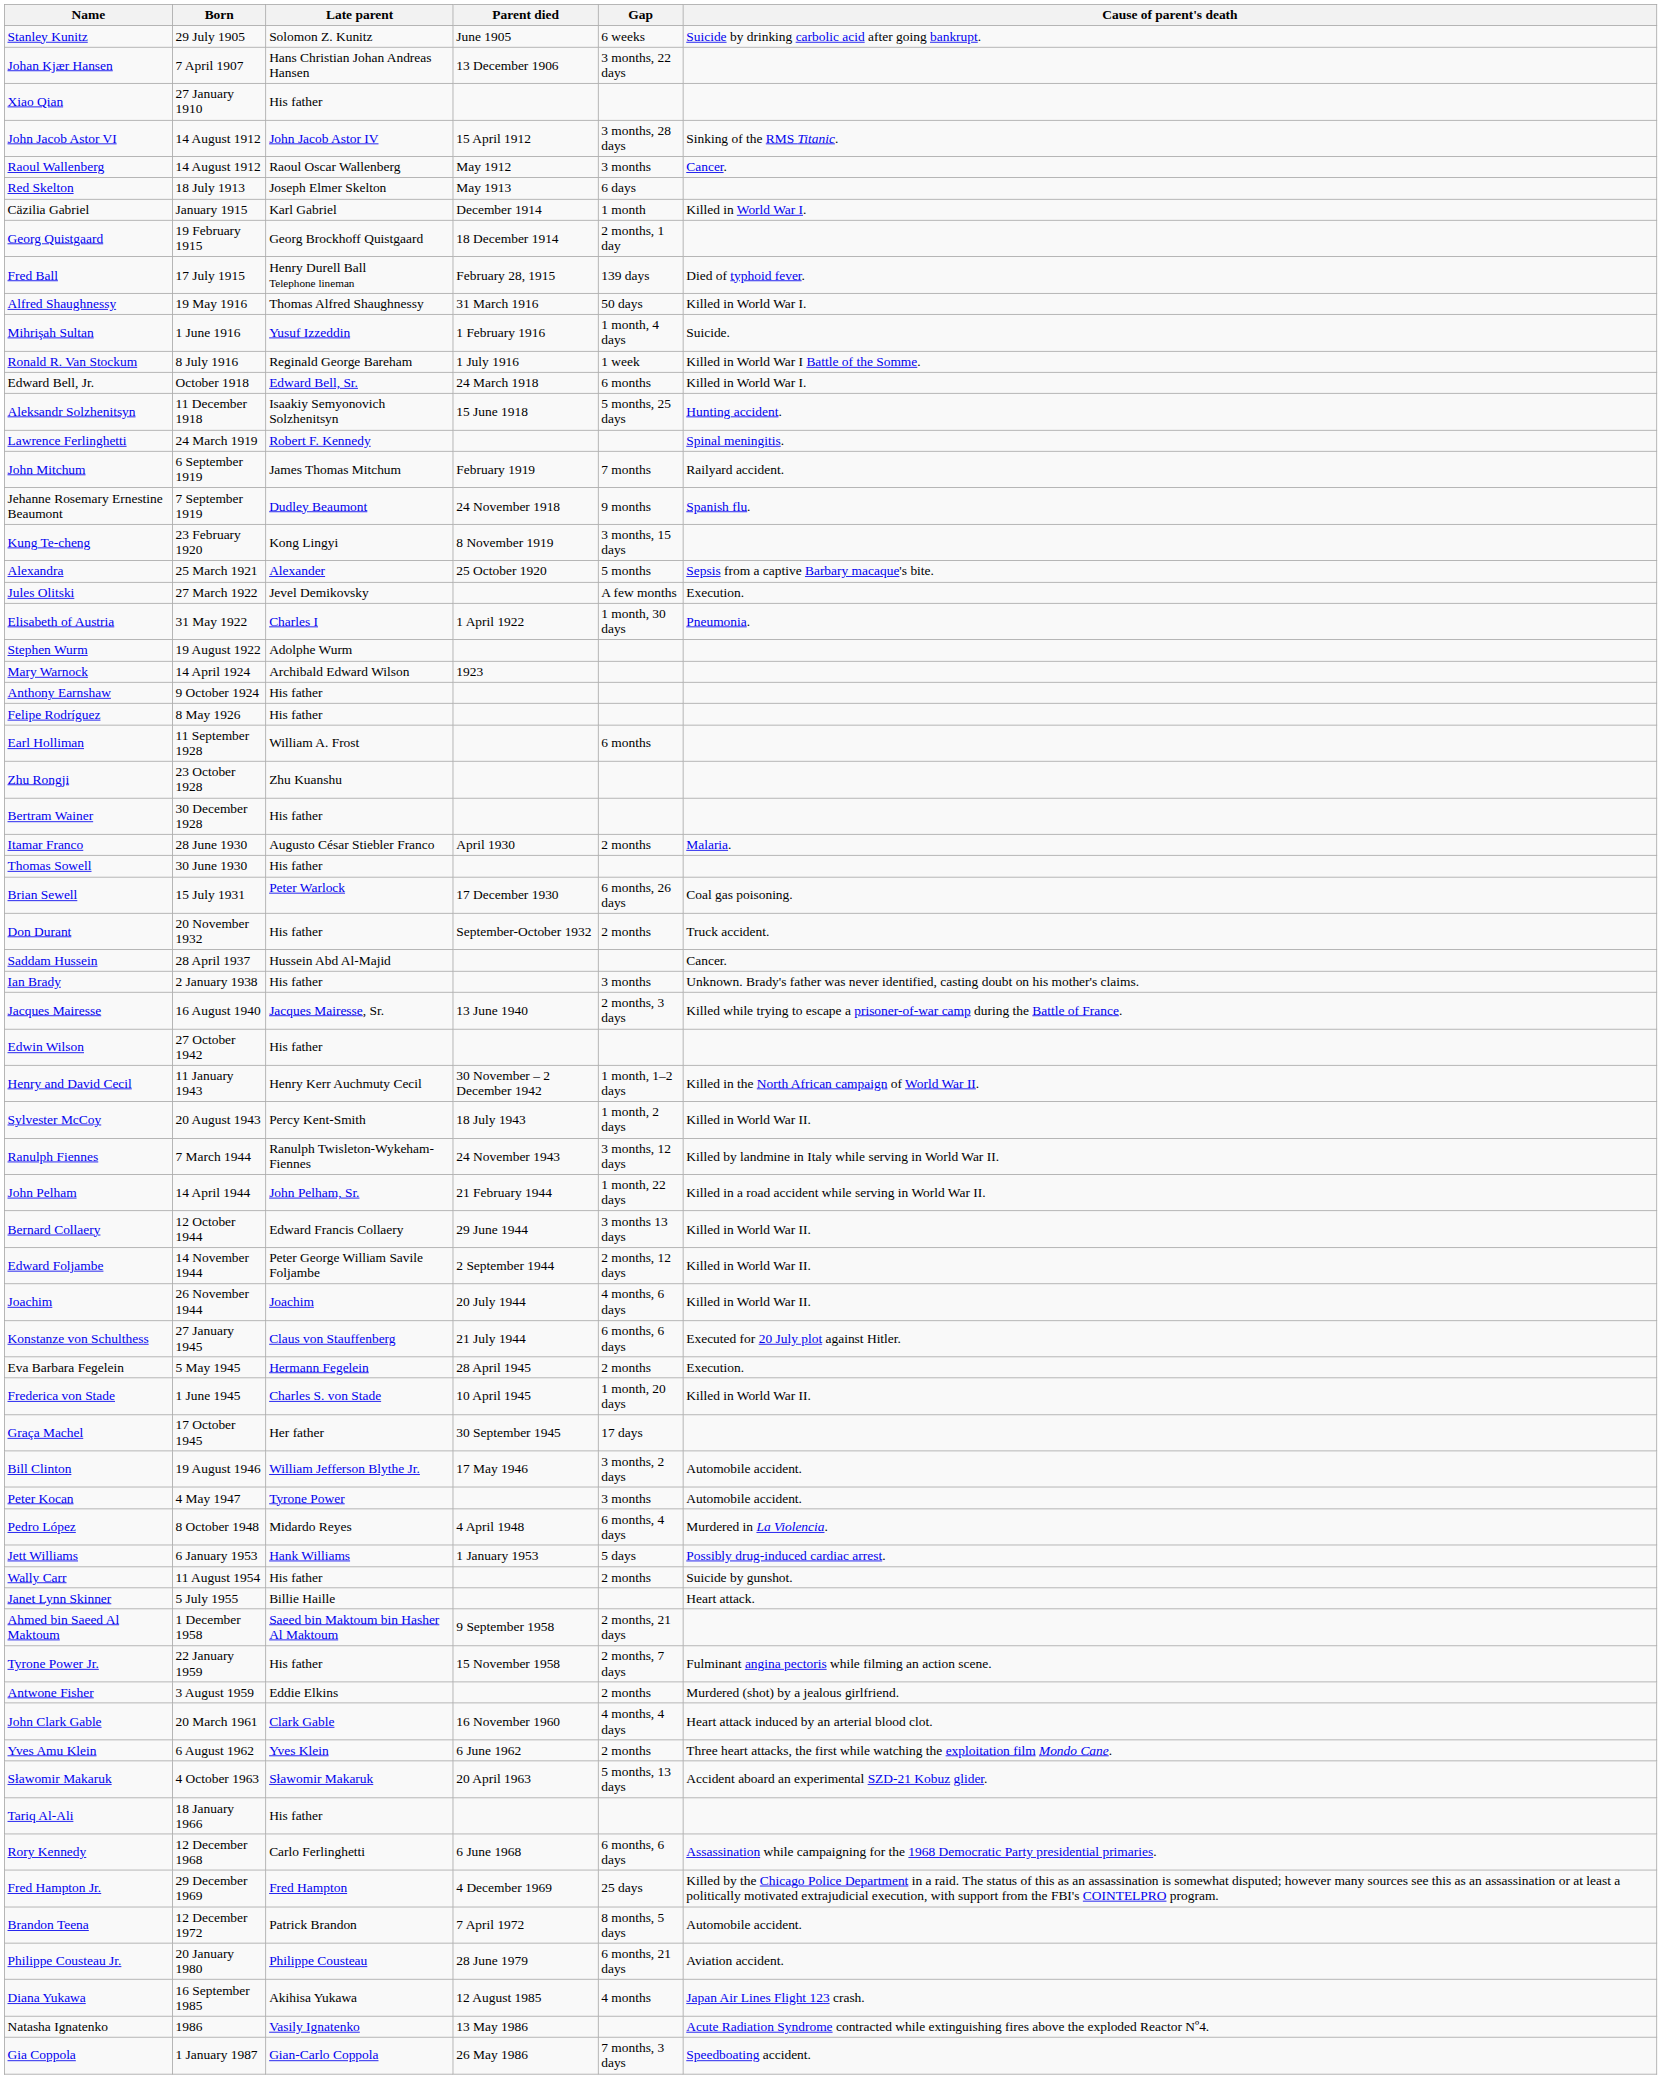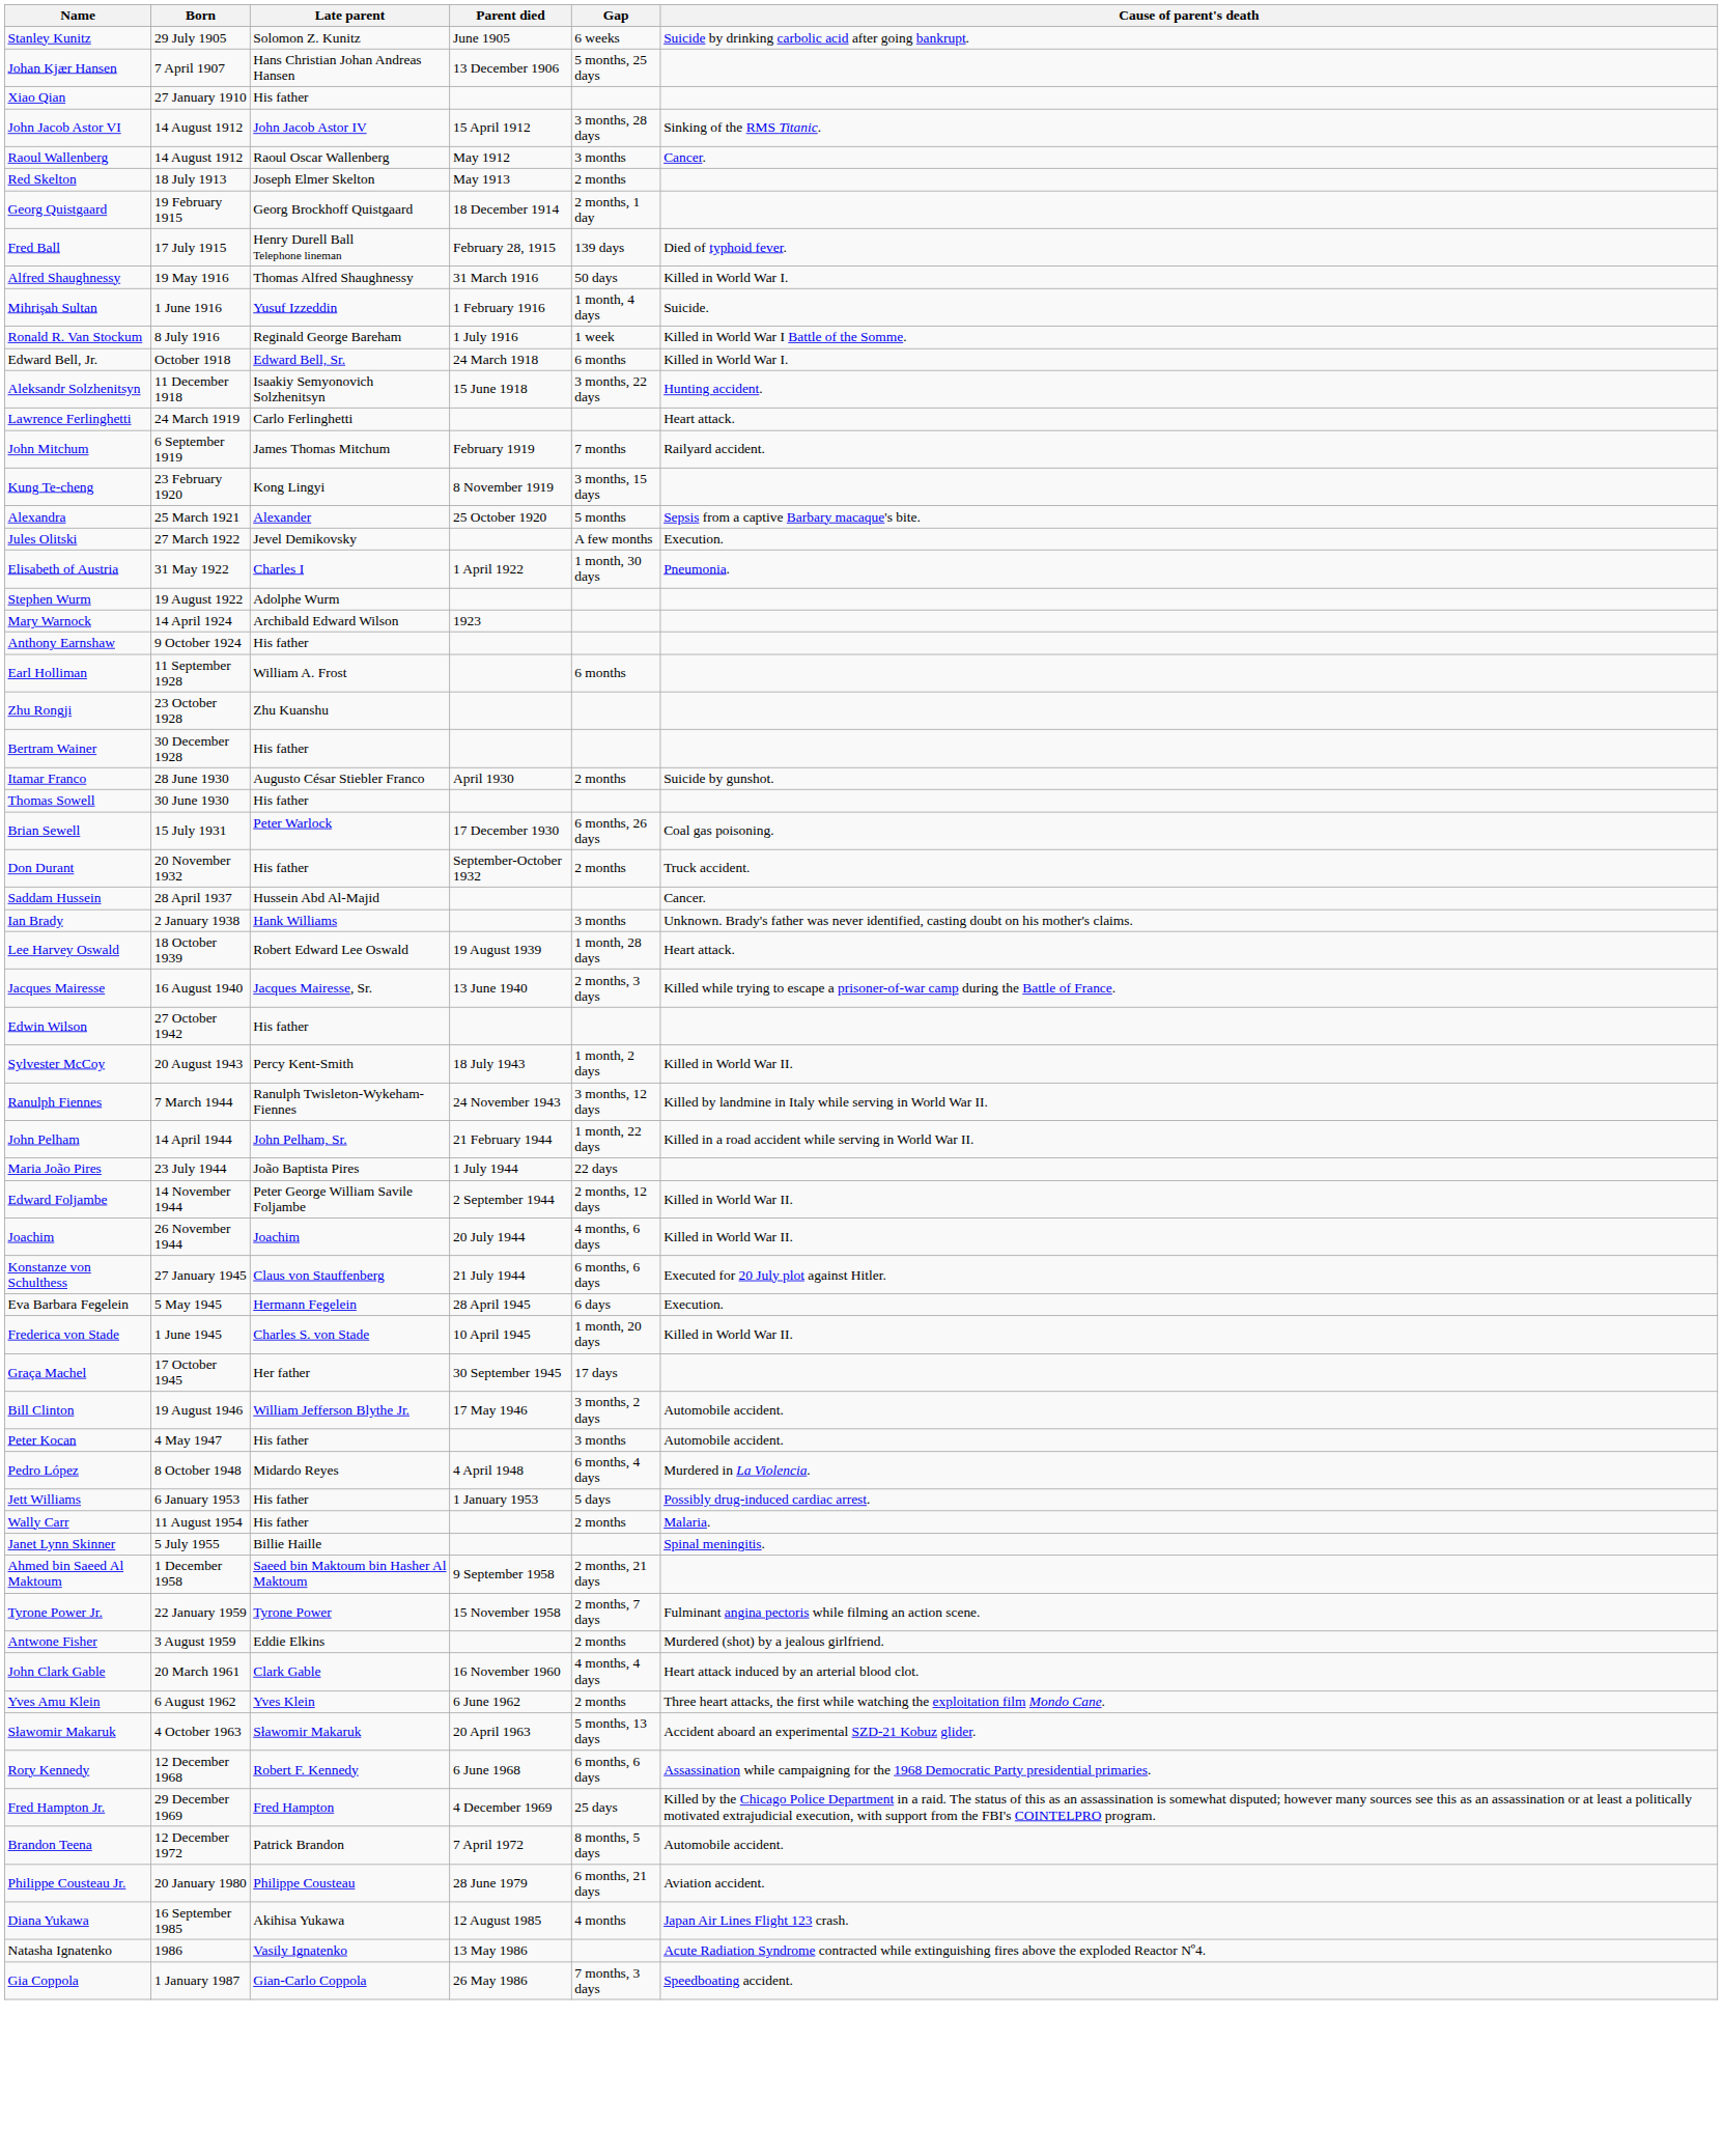Johan Kjær Hansen | Gap: 3 months, 22 days -> 5 months, 25 days
Red Skelton | Gap: 6 days -> 2 months
- row: Cäzilia Gabriel | January 1915 | Karl Gabriel | December 1914 | 1 month | Killed in World War I.
Aleksandr Solzhenitsyn | Gap: 5 months, 25 days -> 3 months, 22 days
Lawrence Ferlinghetti | Late parent: Robert F. Kennedy -> Carlo Ferlinghetti
Lawrence Ferlinghetti | Cause of parent's death: Spinal meningitis. -> Heart attack.
- row: Jehanne Rosemary Ernestine Beaumont | 7 September 1919 | Dudley Beaumont | 24 November 1918 | 9 months | Spanish flu.
- row: Felipe Rodríguez | 8 May 1926 | His father
Itamar Franco | Cause of parent's death: Malaria. -> Suicide by gunshot.
Ian Brady | Late parent: His father -> Hank Williams
+ row: Lee Harvey Oswald | 18 October 1939 | Robert Edward Lee Oswald | 19 August 1939 | 1 month, 28 days | Heart attack.
- row: Henry and David Cecil | 11 January 1943 | Henry Kerr Auchmuty Cecil | 30 November – 2 December 1942 | 1 month, 1–2 days | Killed in the North African campaign of World War II.
+ row: Maria João Pires | 23 July 1944 | João Baptista Pires | 1 July 1944 | 22 days
- row: Bernard Collaery | 12 October 1944 | Edward Francis Collaery | 29 June 1944 | 3 months 13 days | Killed in World War II.
Eva Barbara Fegelein | Gap: 2 months -> 6 days
Peter Kocan | Late parent: Tyrone Power -> His father
Jett Williams | Late parent: Hank Williams -> His father
Wally Carr | Cause of parent's death: Suicide by gunshot. -> Malaria.
Janet Lynn Skinner | Cause of parent's death: Heart attack. -> Spinal meningitis.
Tyrone Power Jr. | Late parent: His father -> Tyrone Power
- row: Tariq Al-Ali | 18 January 1966 | His father
Rory Kennedy | Late parent: Carlo Ferlinghetti -> Robert F. Kennedy
